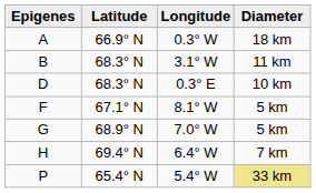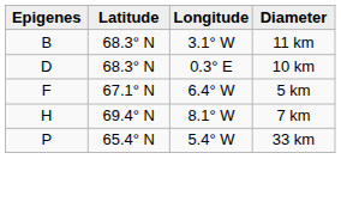- row: A | 66.9° N | 0.3° W | 18 km
F | Longitude: 8.1° W -> 6.4° W
- row: G | 68.9° N | 7.0° W | 5 km
H | Longitude: 6.4° W -> 8.1° W
P | Diameter: khaki background -> no background
